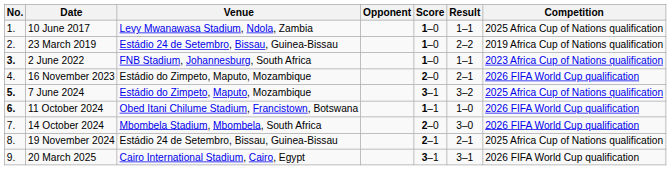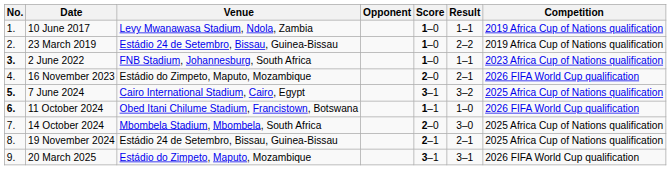10 June 2017 | Competition: 2025 Africa Cup of Nations qualification -> 2019 Africa Cup of Nations qualification
7 June 2024 | Venue: Estádio do Zimpeto, Maputo, Mozambique -> Cairo International Stadium, Cairo, Egypt
14 October 2024 | Competition: 2026 FIFA World Cup qualification -> 2025 Africa Cup of Nations qualification
20 March 2025 | Venue: Cairo International Stadium, Cairo, Egypt -> Estádio do Zimpeto, Maputo, Mozambique
